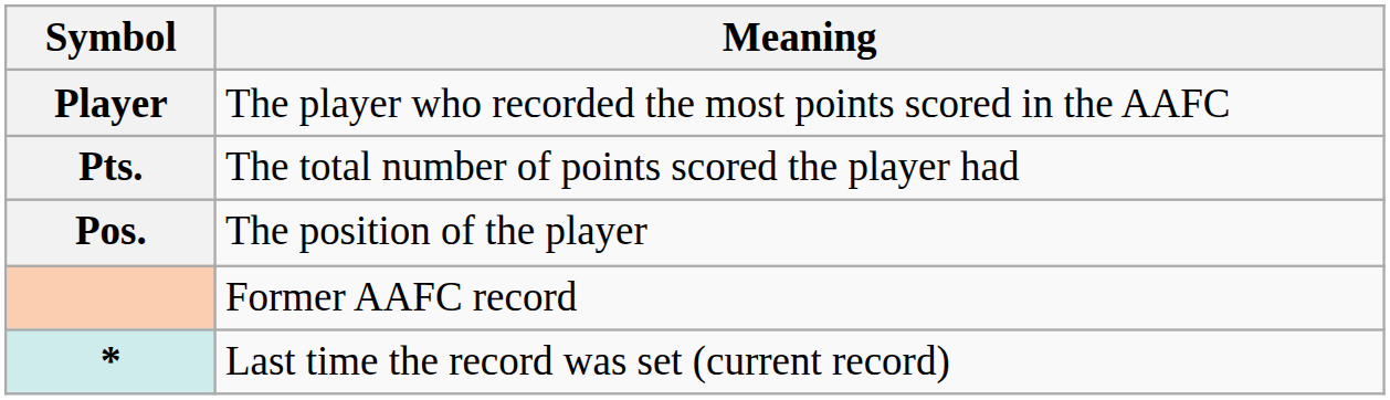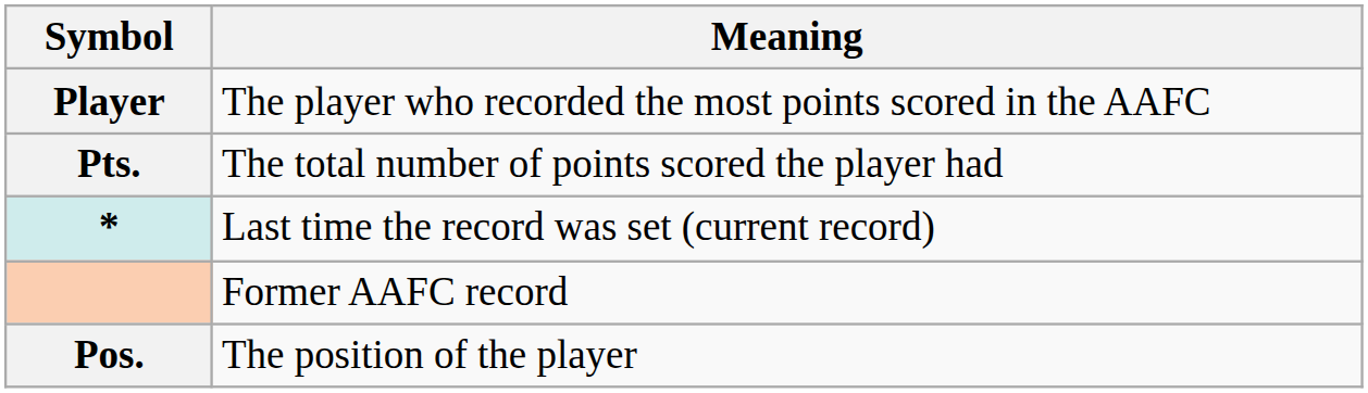rows swapped: Pos. <-> *
